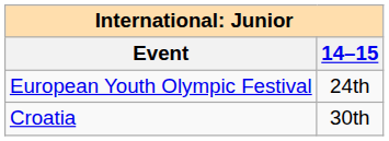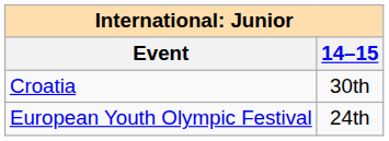rows swapped: Croatia <-> European Youth Olympic Festival
